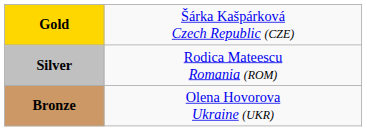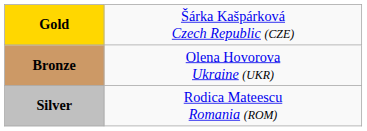rows swapped: Silver <-> Bronze
